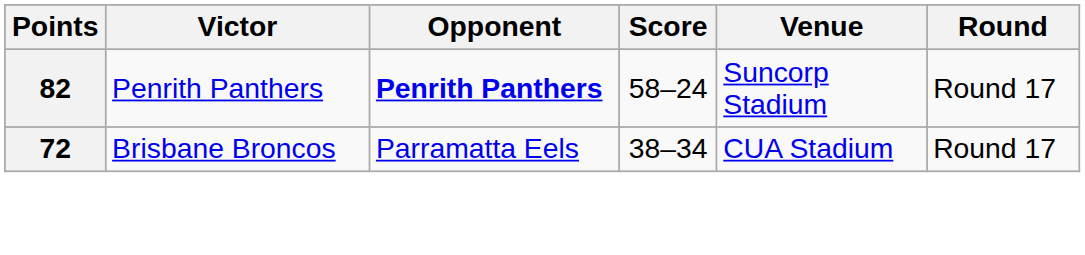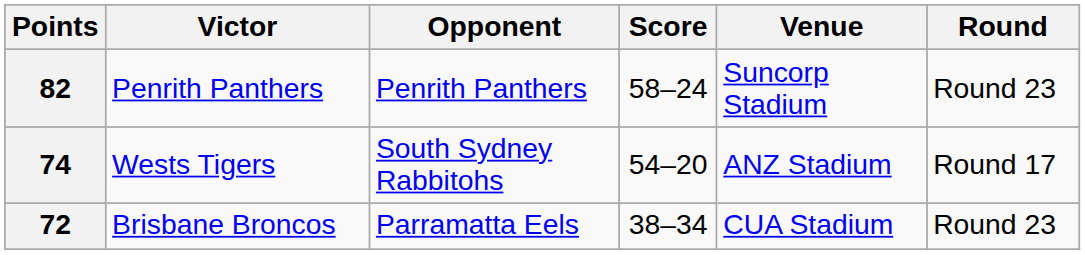82 | Opponent: bold -> normal
82 | Round: Round 17 -> Round 23
+ row: 74 | Wests Tigers | South Sydney Rabbitohs | 54–20 | ANZ Stadium | Round 17
72 | Round: Round 17 -> Round 23
